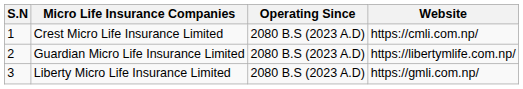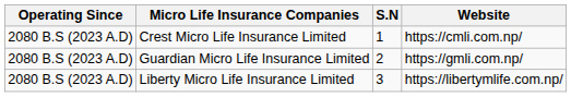columns swapped: S.N <-> Operating Since
Guardian Micro Life Insurance Limited | Website: https://libertymlife.com.np/ -> https://gmli.com.np/
Liberty Micro Life Insurance Limited | Website: https://gmli.com.np/ -> https://libertymlife.com.np/
